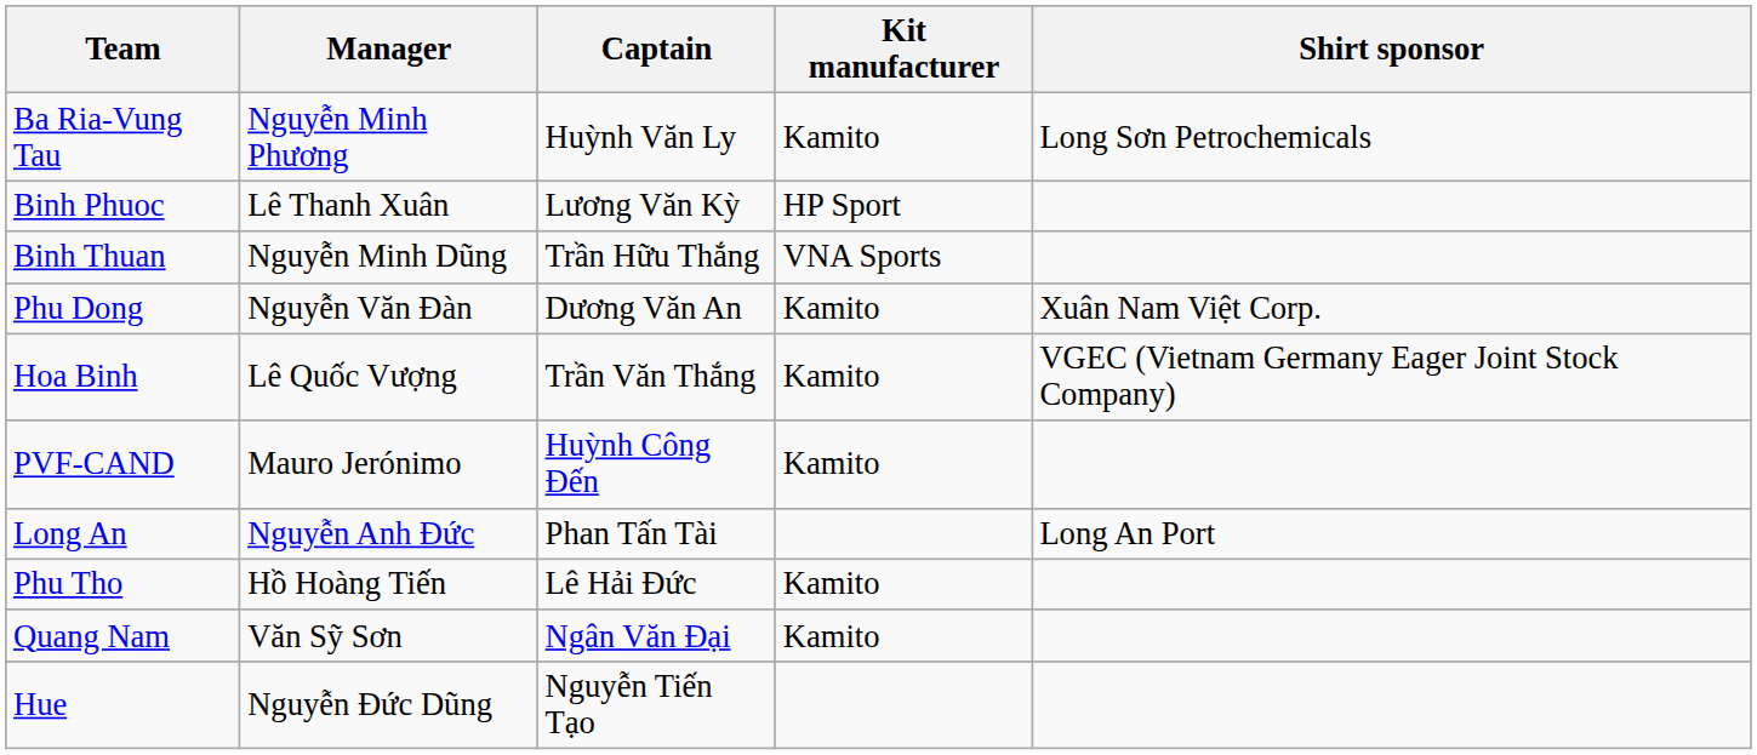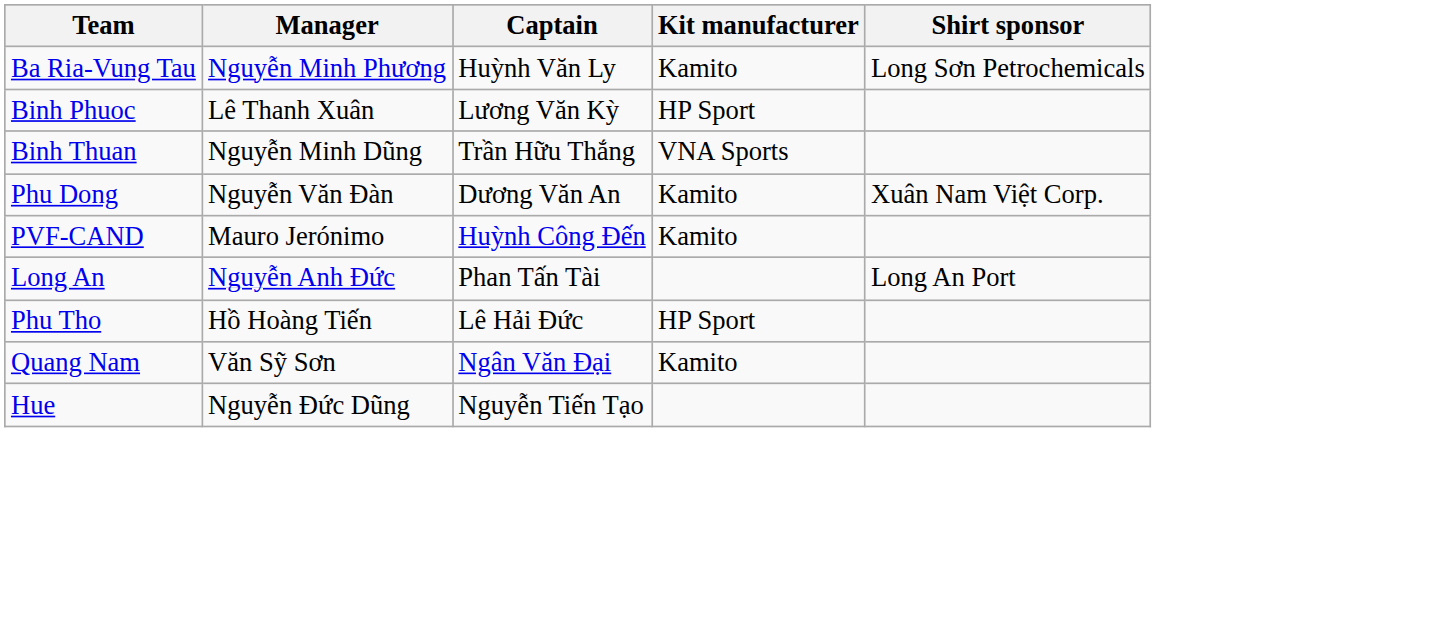- row: Hoa Binh | Lê Quốc Vượng | Trần Văn Thắng | Kamito | VGEC (Vietnam Germany Eager Joint Stock Company)
Phu Tho | Kit manufacturer: Kamito -> HP Sport
